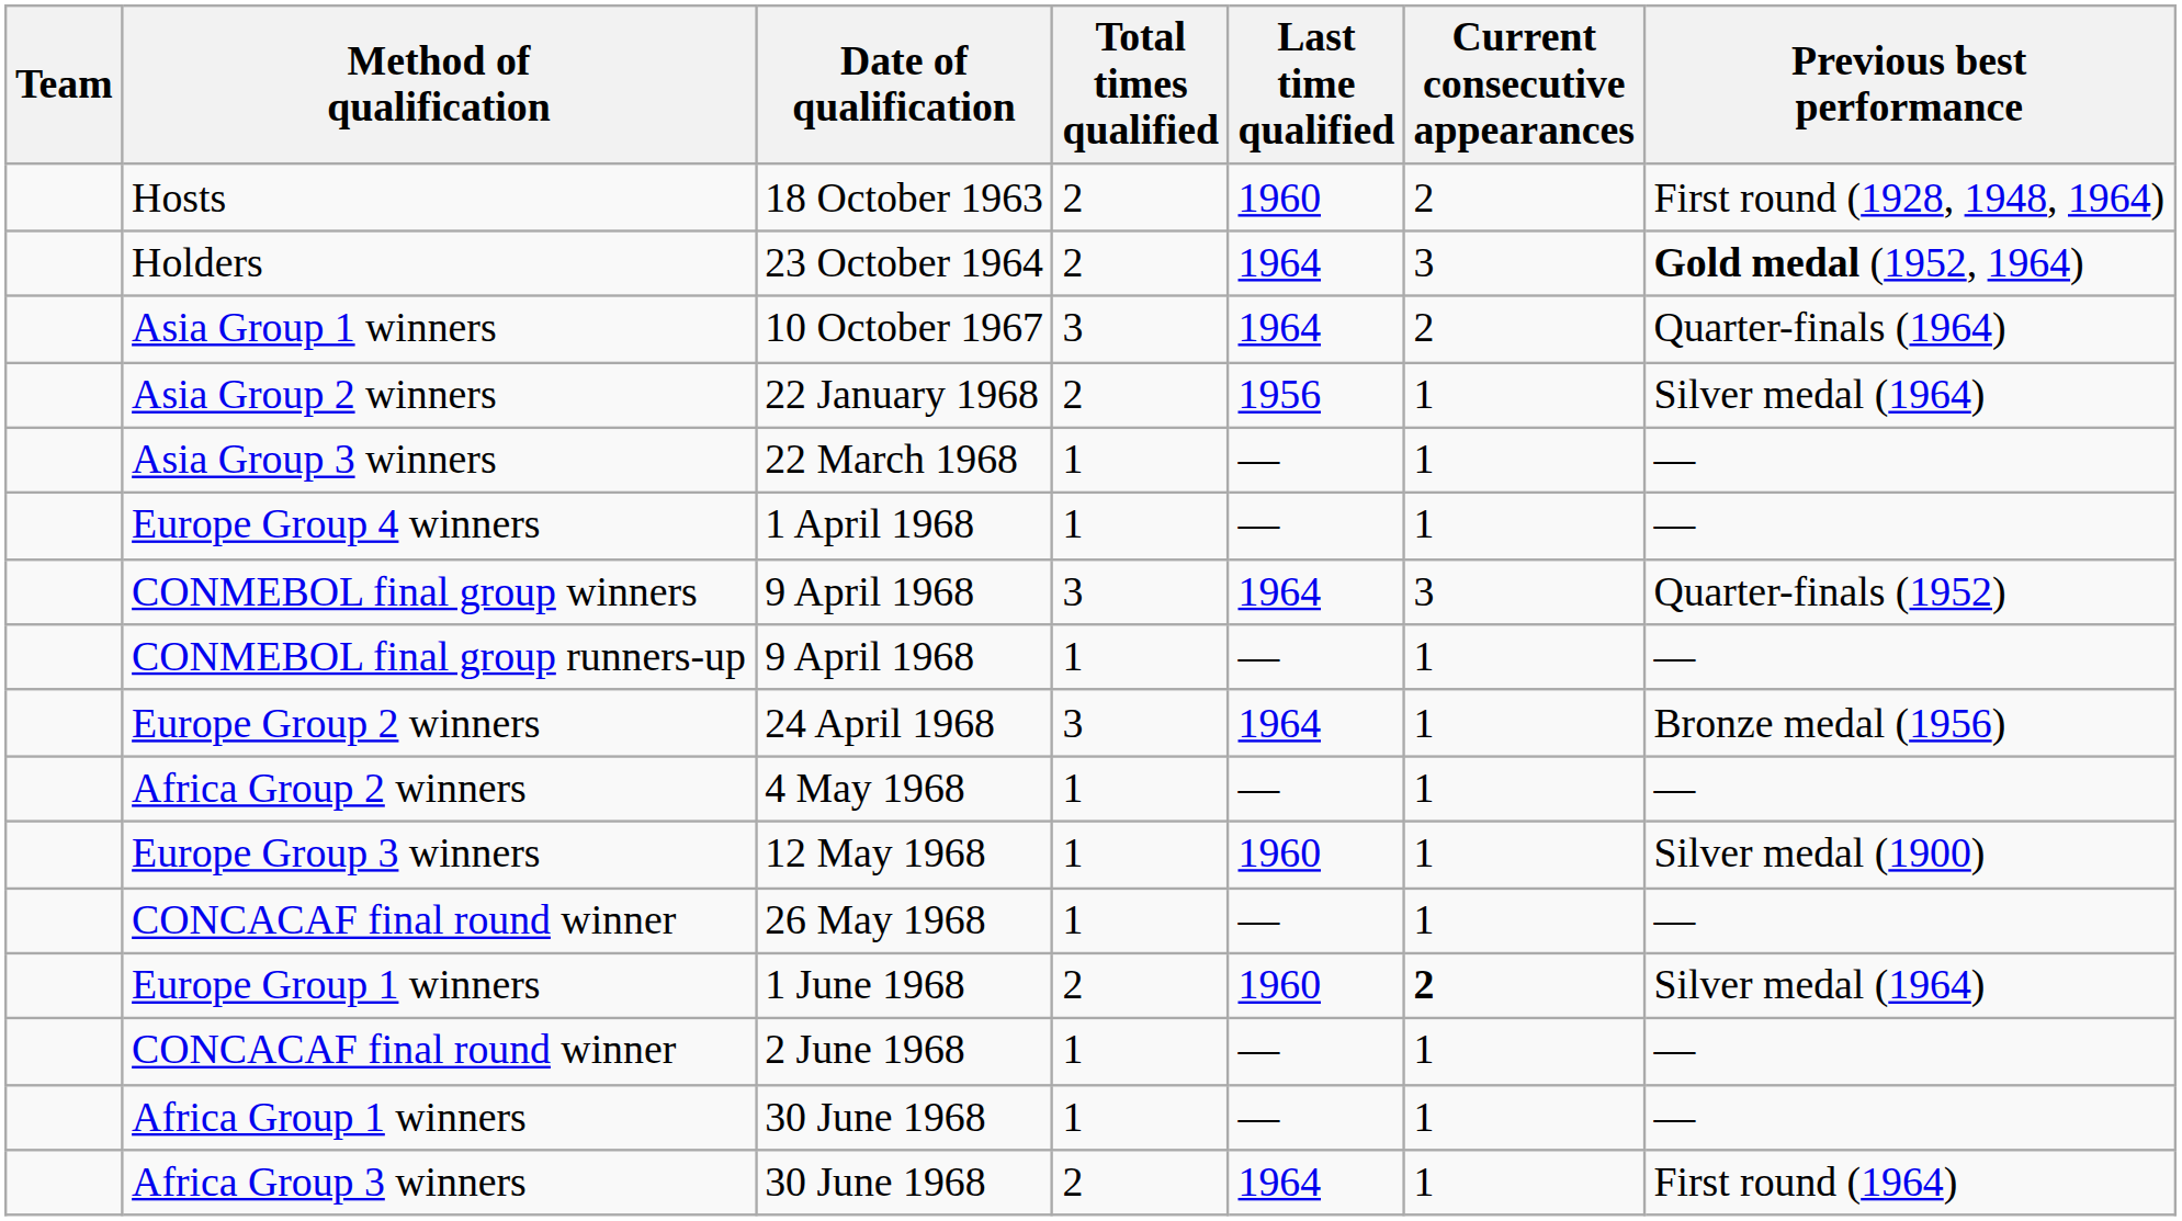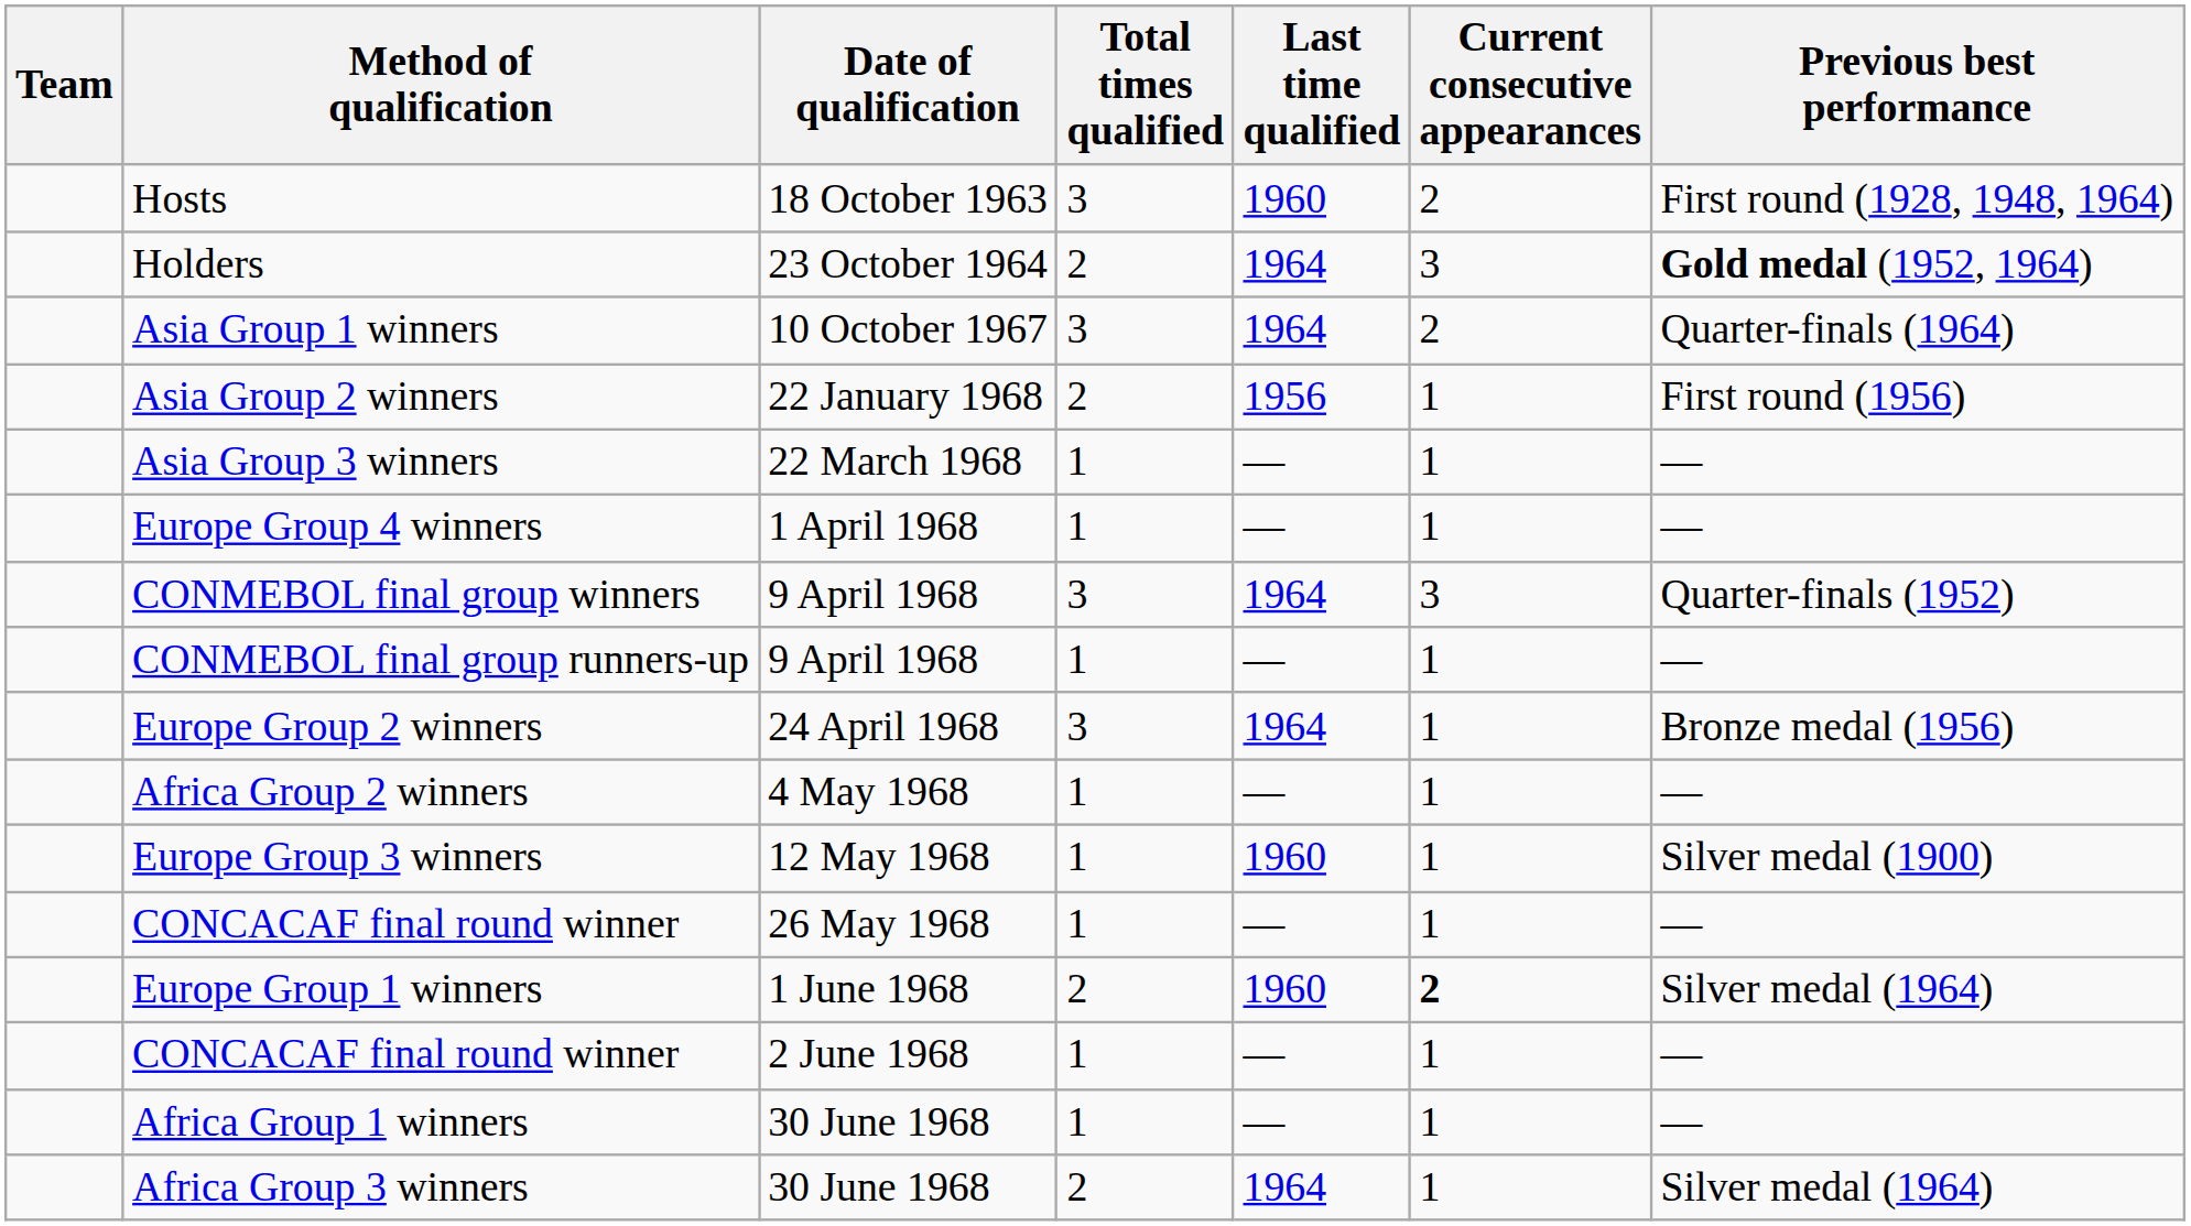Hosts | Total times qualified: 2 -> 3
Asia Group 2 winners | Previous best performance: Silver medal (1964) -> First round (1956)
Africa Group 3 winners | Previous best performance: First round (1964) -> Silver medal (1964)
